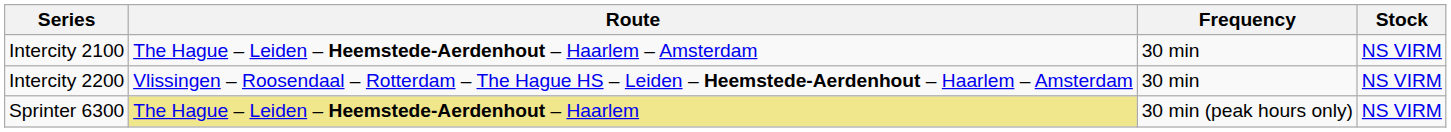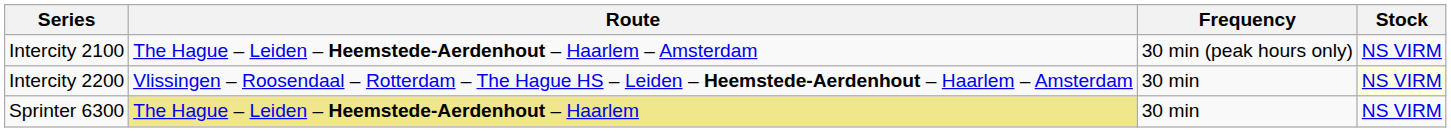Intercity 2100 | Frequency: 30 min -> 30 min (peak hours only)
Intercity 2200 | Stock: no background -> lightyellow background
Sprinter 6300 | Frequency: 30 min (peak hours only) -> 30 min
